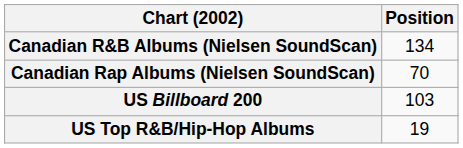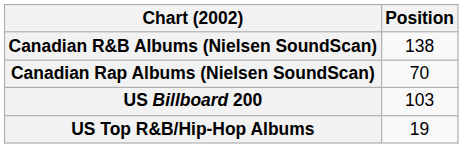Canadian R&B Albums (Nielsen SoundScan) | Position: 134 -> 138
